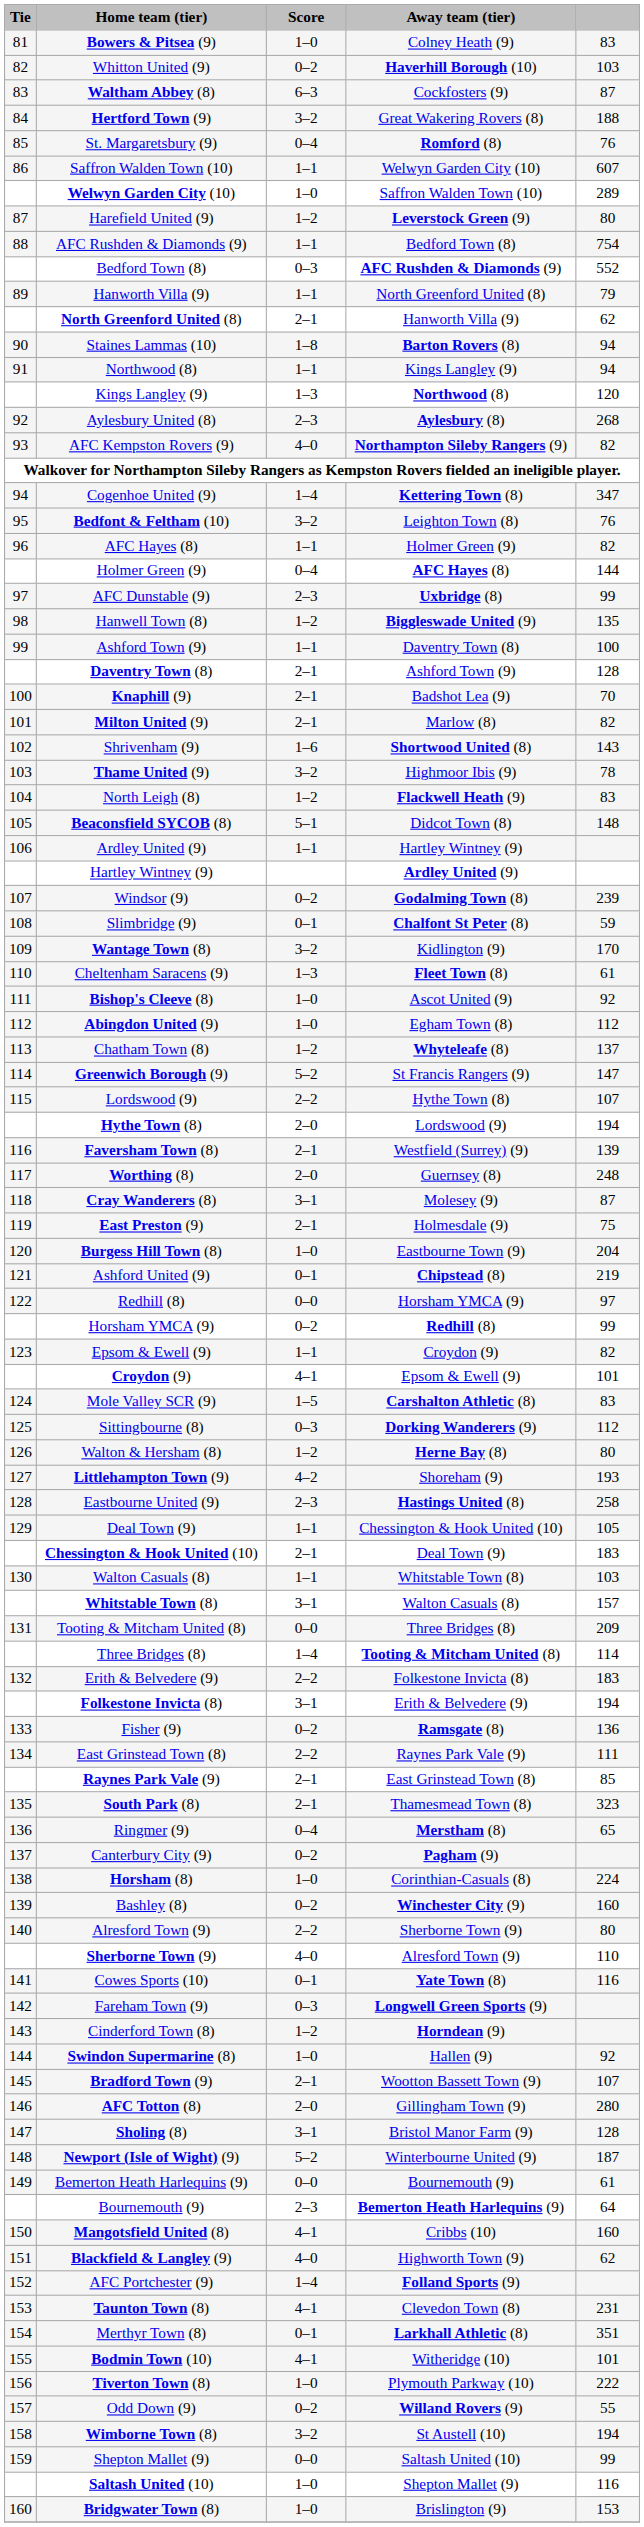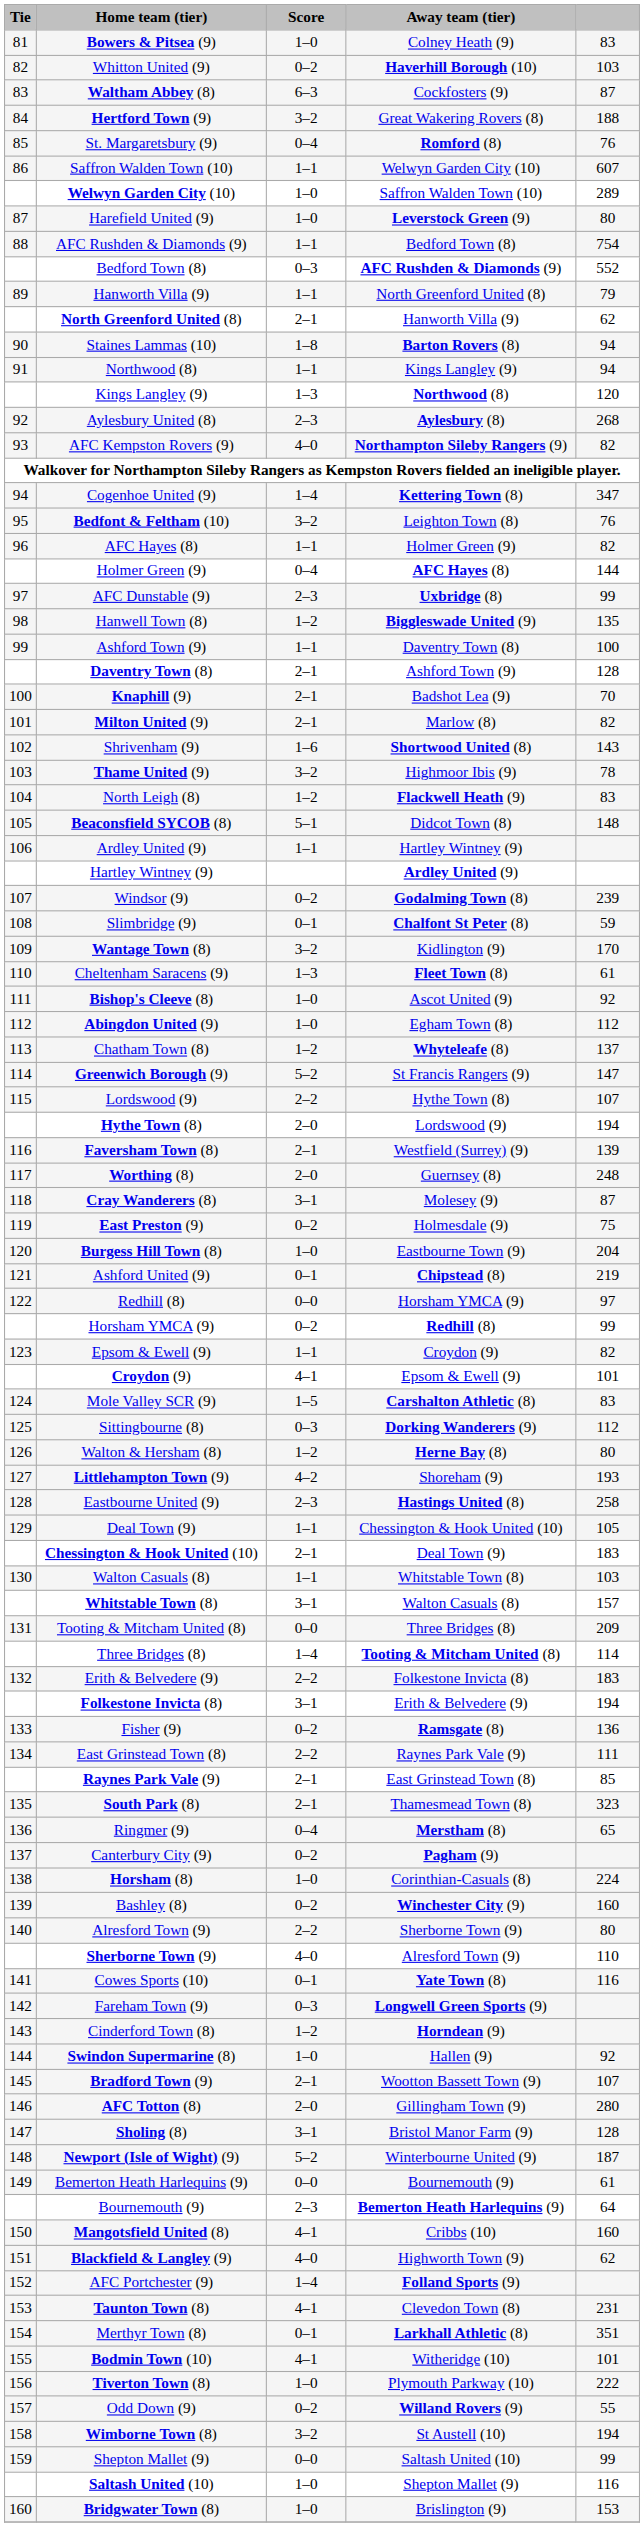Harefield United (9) | Score: 1–2 -> 1–0
East Preston (9) | Score: 2–1 -> 0–2
